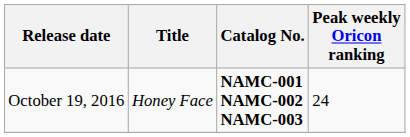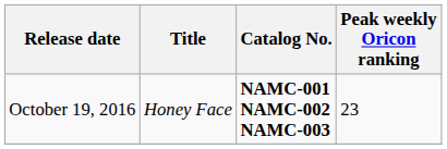October 19, 2016 | Peak weekly Oricon ranking: 24 -> 23
